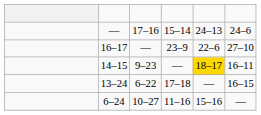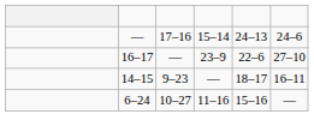14–15 | column 5: gold background -> no background
- row: 13–24 | 6–22 | 17–18 | — | 16–15
